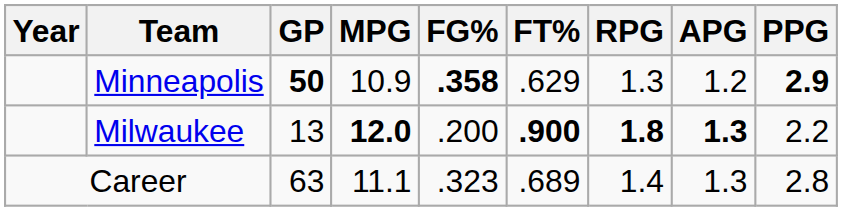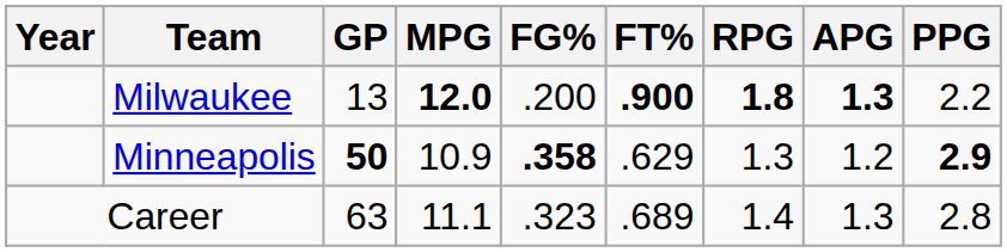rows swapped: Minneapolis <-> Milwaukee
